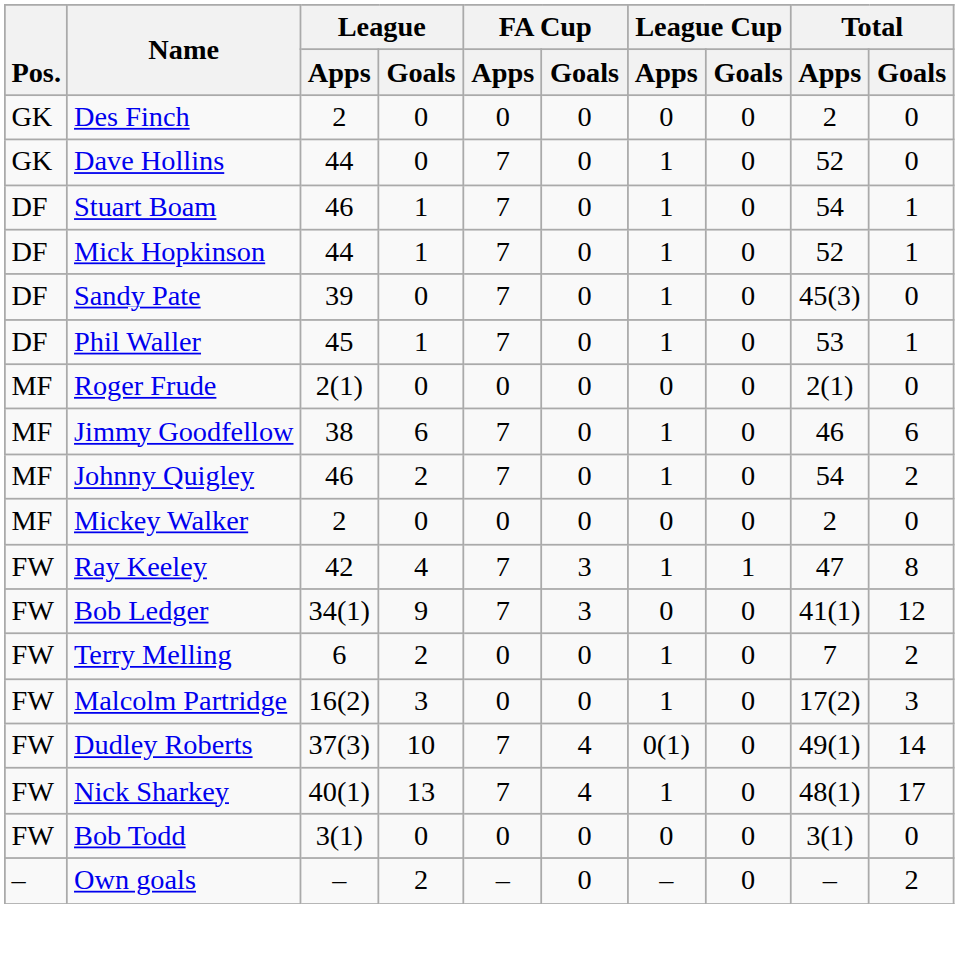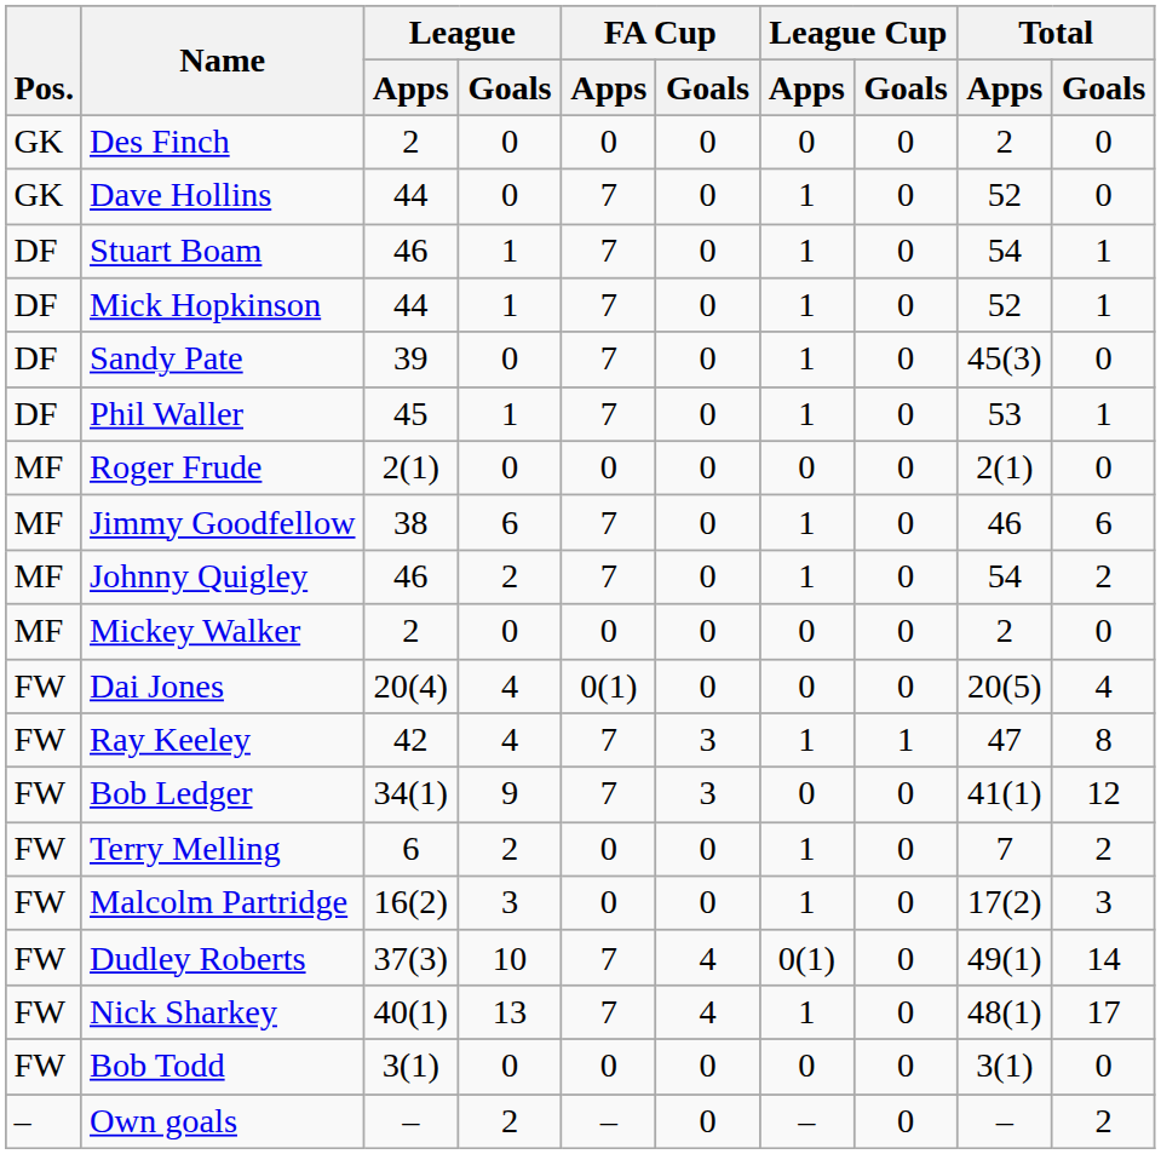+ row: FW | Dai Jones | 20(4) | 4 | 0(1) | 0 | 0 | 0 | 20(5) | 4
